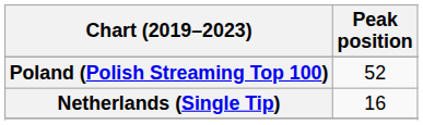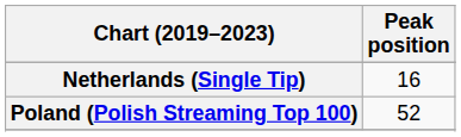rows swapped: Netherlands (Single Tip) <-> Poland (Polish Streaming Top 100)
